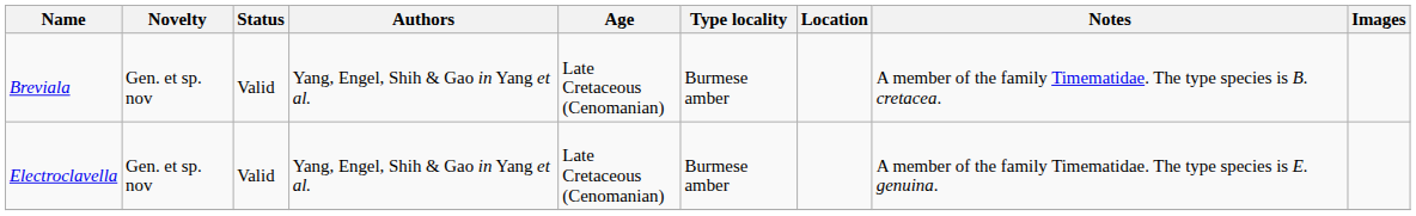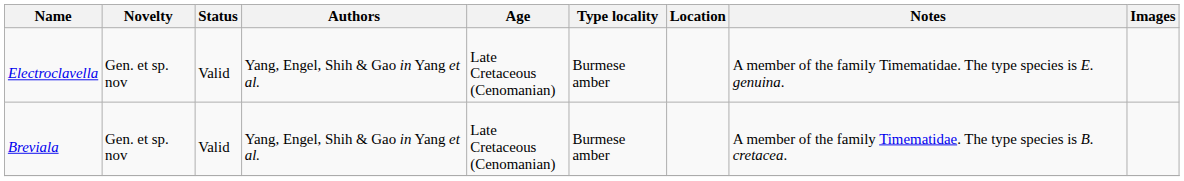rows swapped: Breviala <-> Electroclavella
